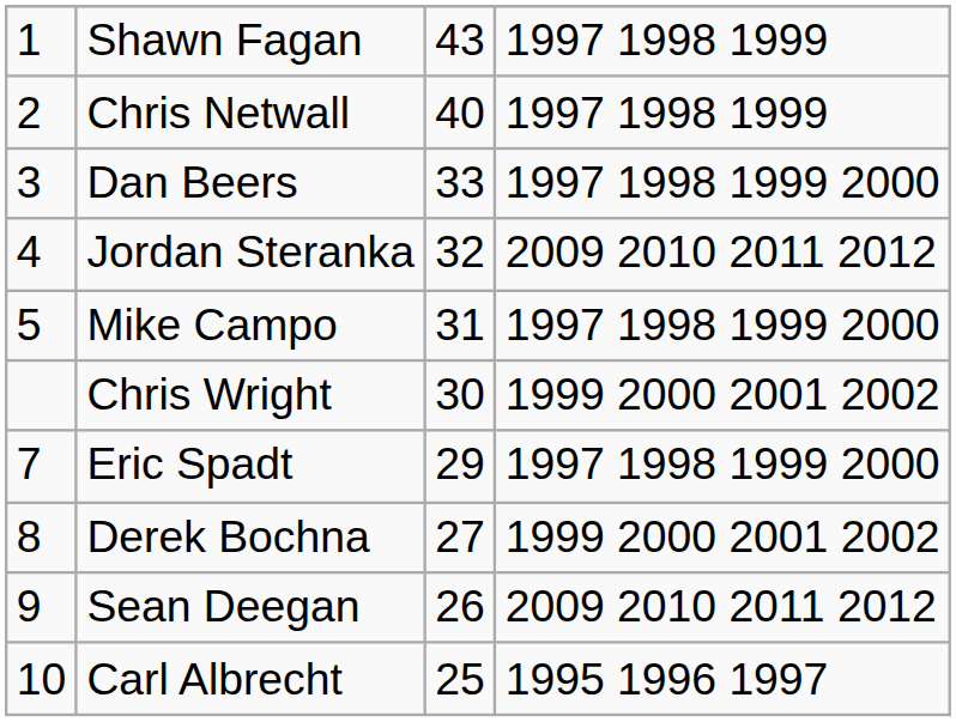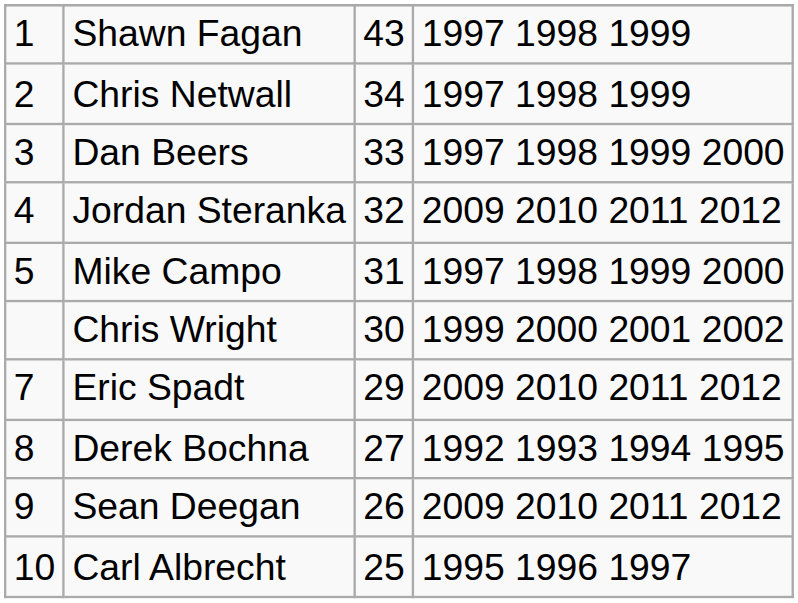Chris Netwall | column 3: 40 -> 34
Eric Spadt | column 4: 1997 1998 1999 2000 -> 2009 2010 2011 2012
Derek Bochna | column 4: 1999 2000 2001 2002 -> 1992 1993 1994 1995
